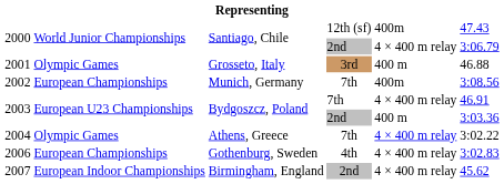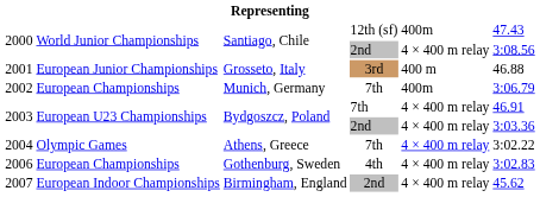2000 / 2nd | column 6: 3:06.79 -> 3:08.56
2001 | column 2: Olympic Games -> European Junior Championships
2002 | column 6: 3:08.56 -> 3:06.79
2003 / 2nd | column 5: 400 m -> 4 × 400 m relay
